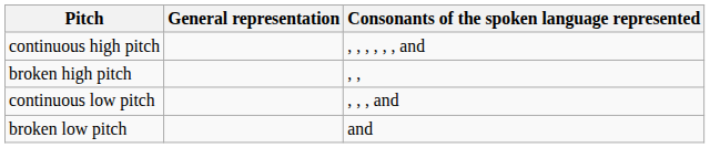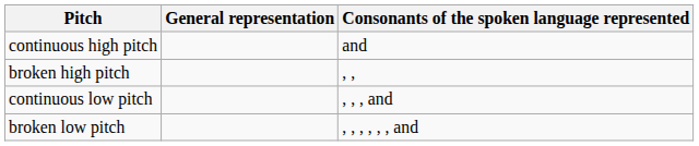continuous high pitch | Consonants of the spoken language represented: , , , , , , and -> and
broken low pitch | Consonants of the spoken language represented: and -> , , , , , , and
